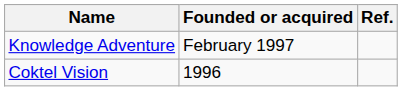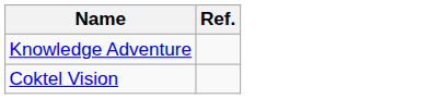- column: Founded or acquired | February 1997 | 1996
